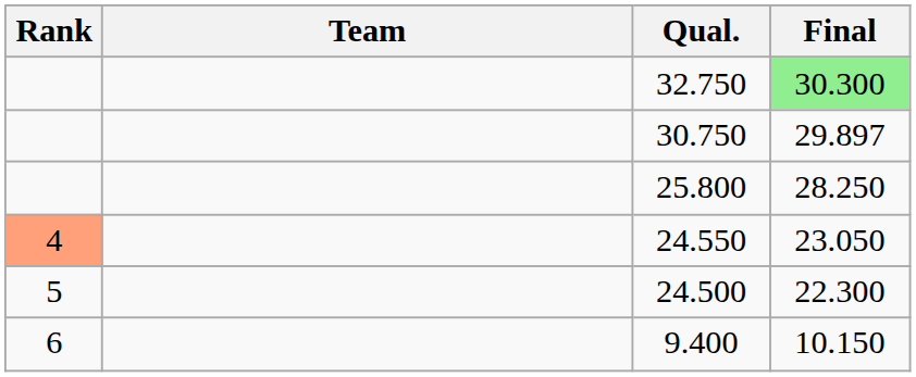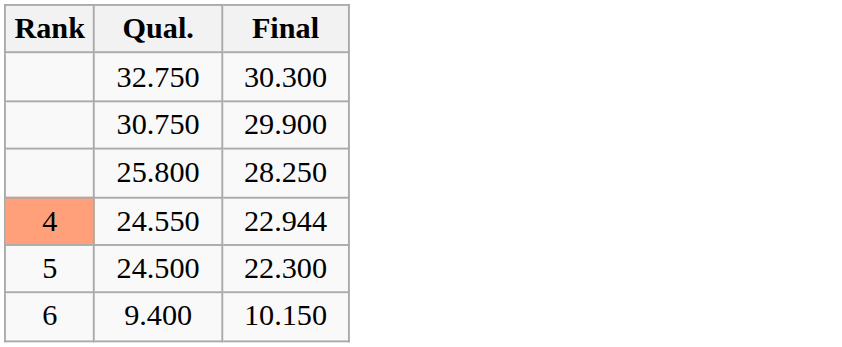- column: Team
32.750 | Final: lightgreen background -> no background
30.750 | Final: 29.897 -> 29.900
24.550 | Final: 23.050 -> 22.944
